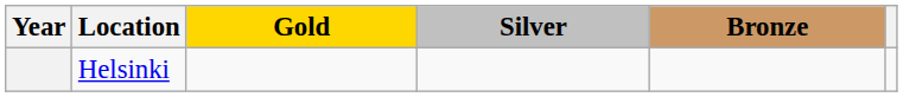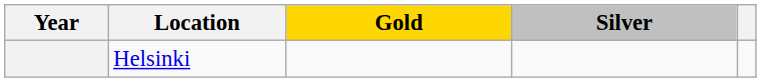- column: Bronze
